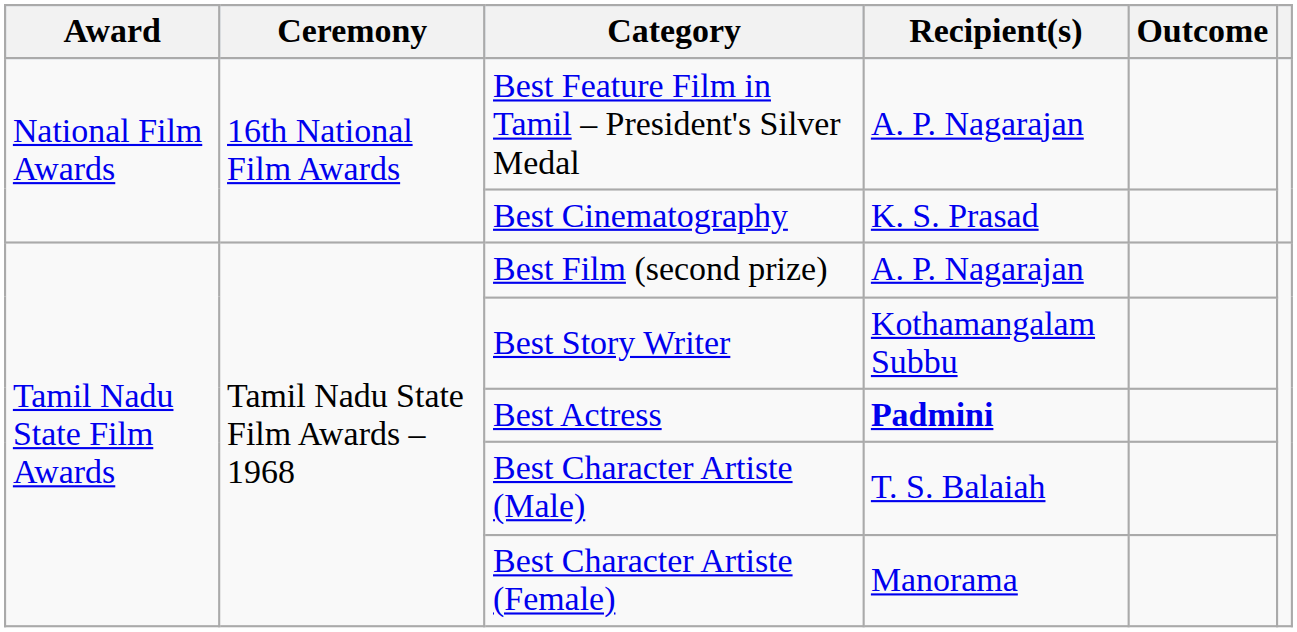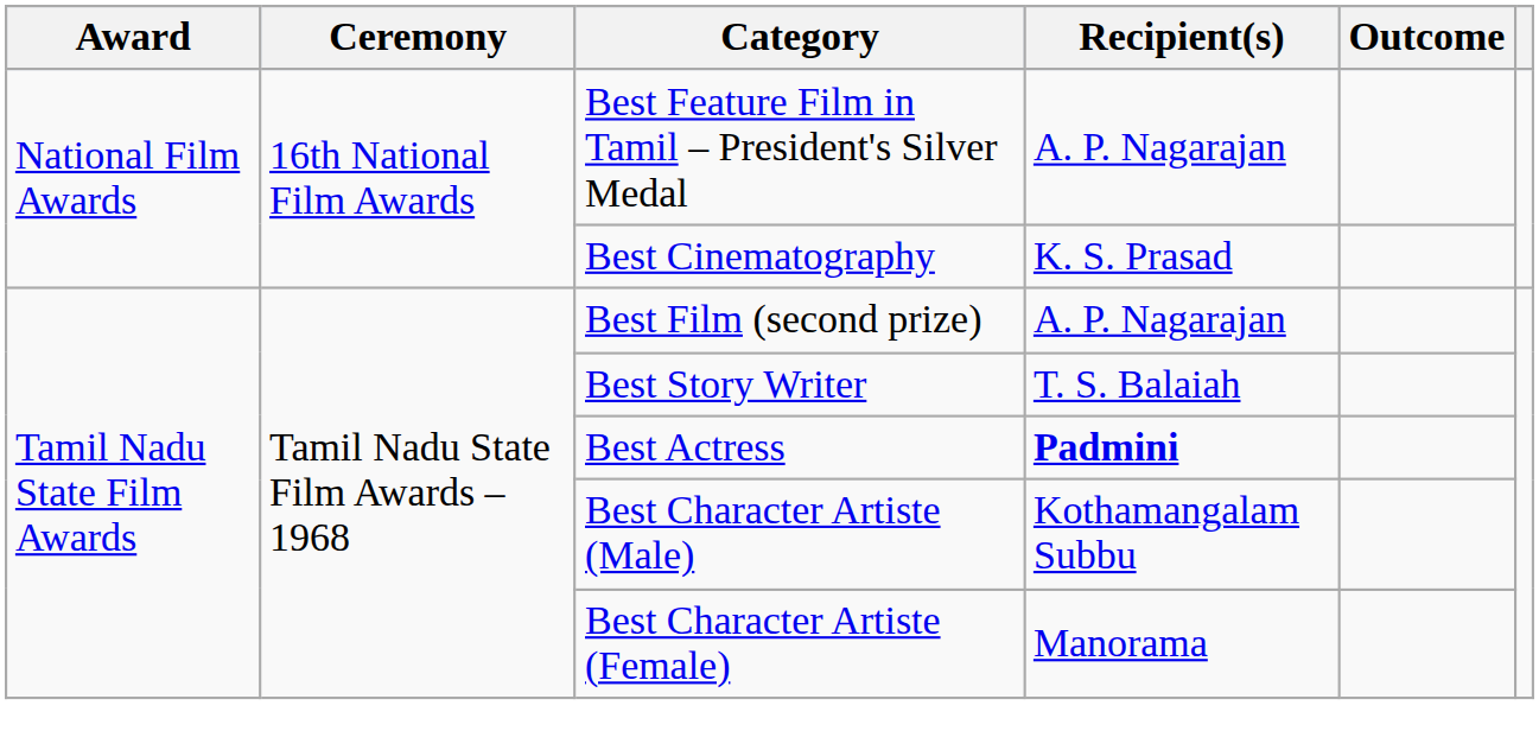Best Story Writer | Recipient(s): Kothamangalam Subbu -> T. S. Balaiah
Best Character Artiste (Male) | Recipient(s): T. S. Balaiah -> Kothamangalam Subbu
